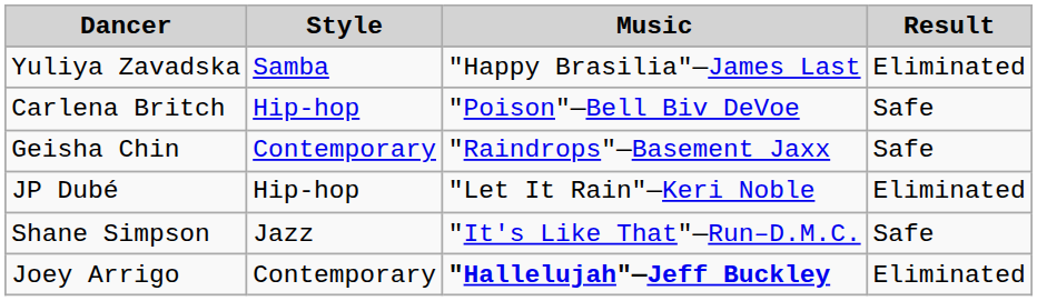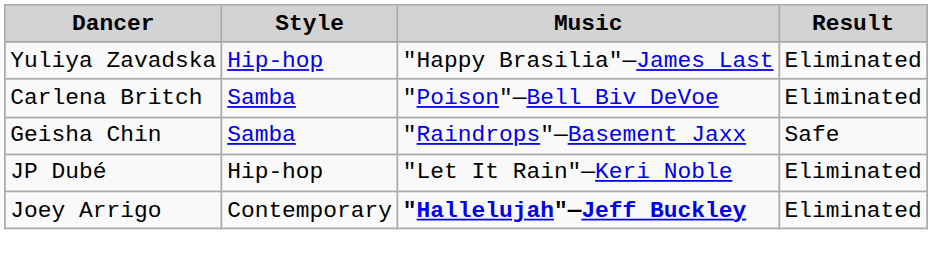Yuliya Zavadska | Style: Samba -> Hip-hop
Carlena Britch | Style: Hip-hop -> Samba
Carlena Britch | Result: Safe -> Eliminated
Geisha Chin | Style: Contemporary -> Samba
- row: Shane Simpson | Jazz | "It's Like That"—Run–D.M.C. | Safe
